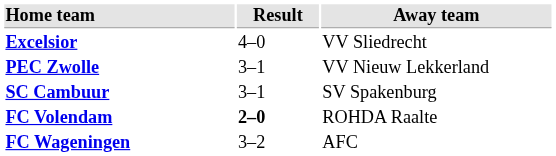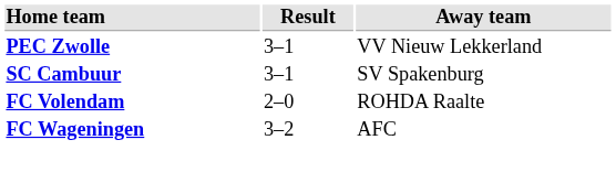- row: Excelsior | 4–0 | VV Sliedrecht
FC Volendam | Result: bold -> normal
